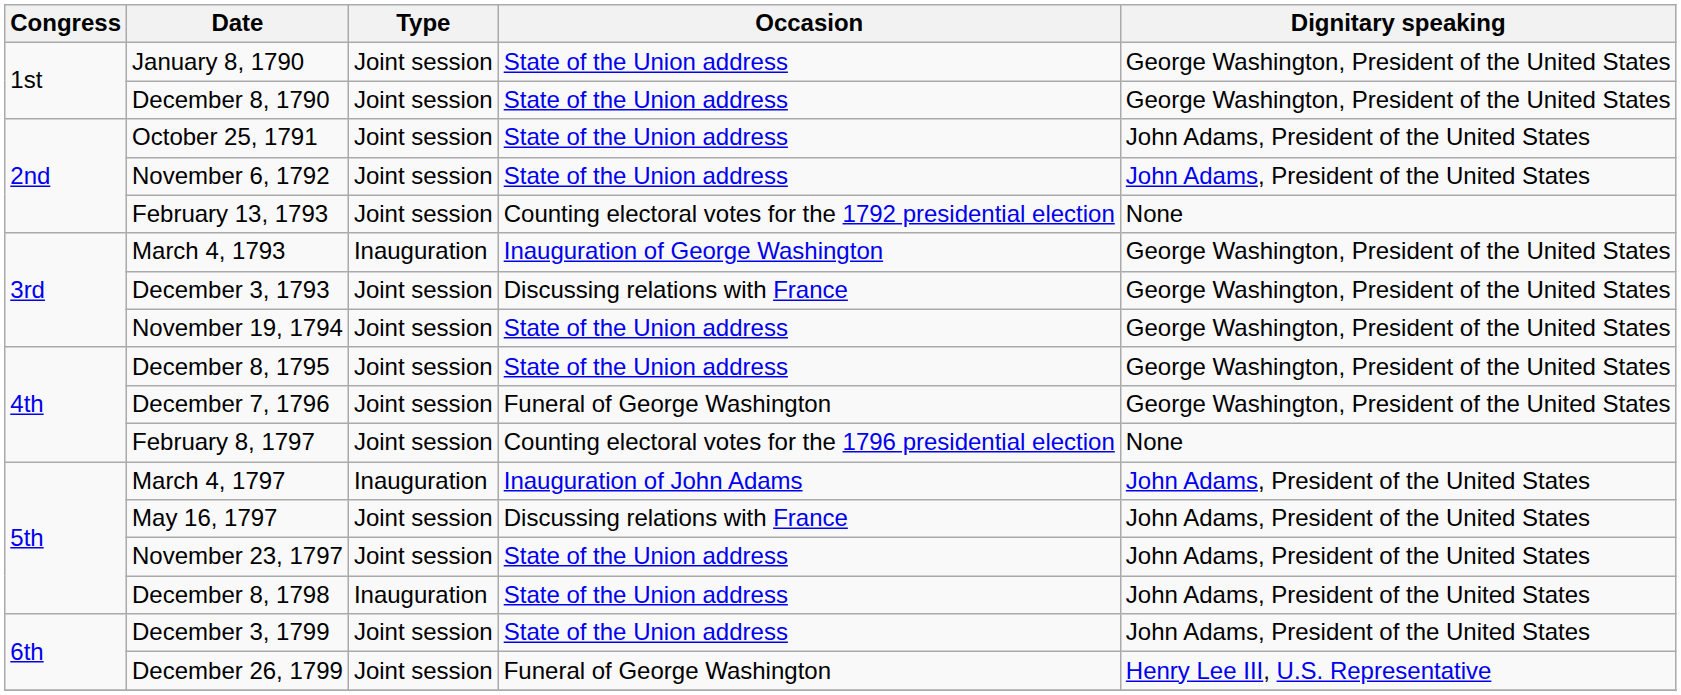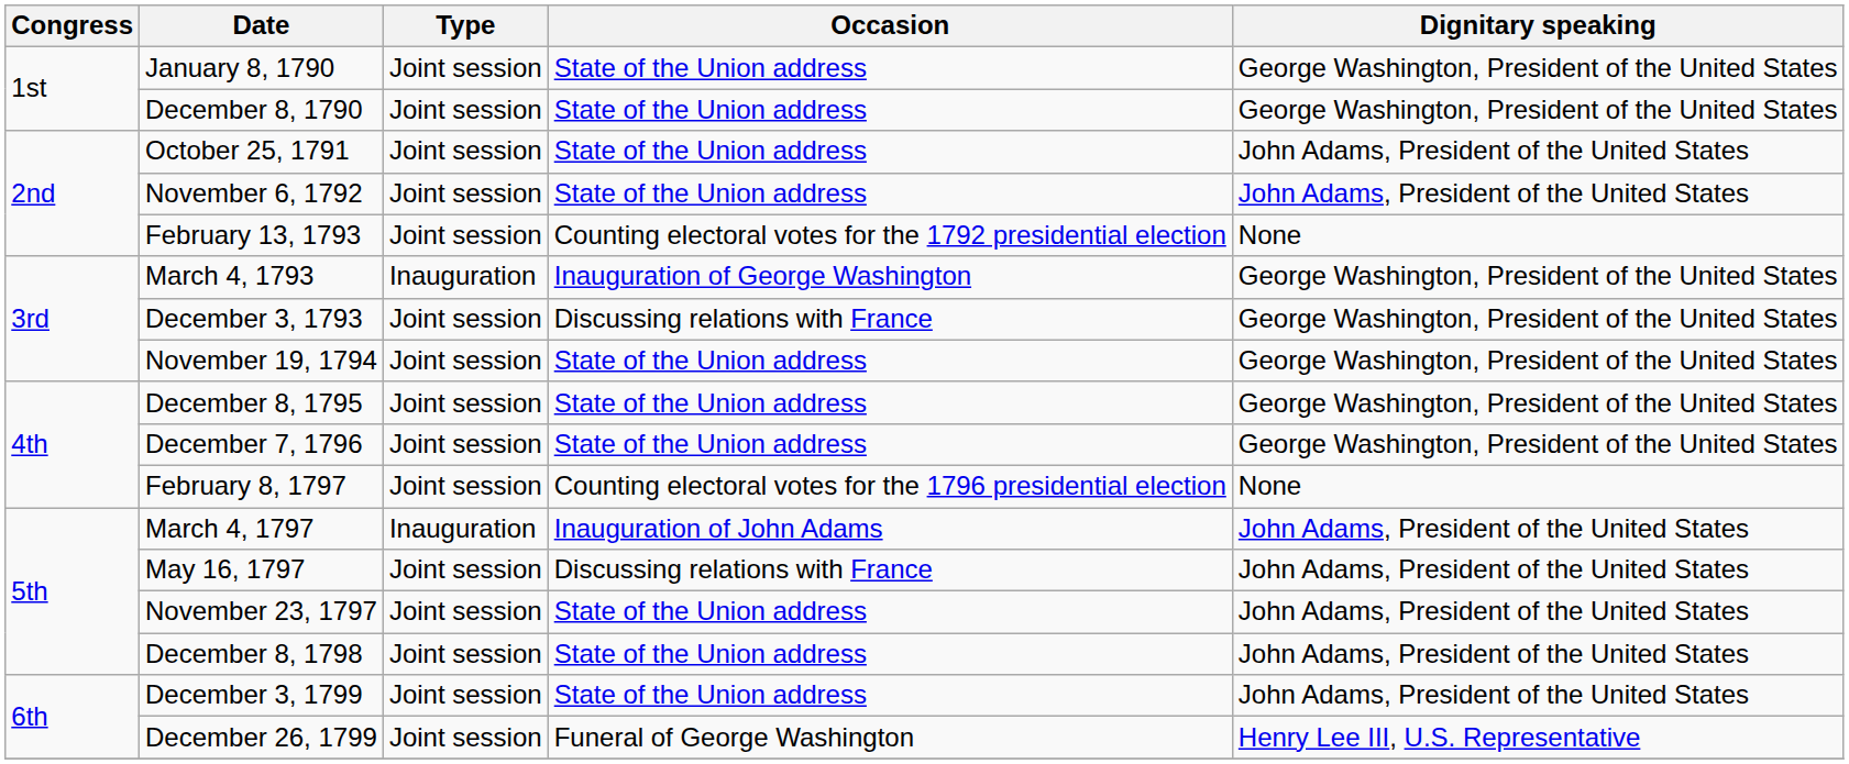December 7, 1796 | Occasion: Funeral of George Washington -> State of the Union address
December 8, 1798 | Type: Inauguration -> Joint session
